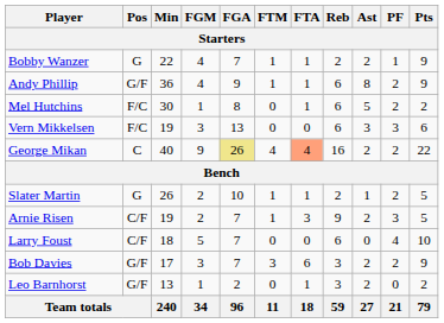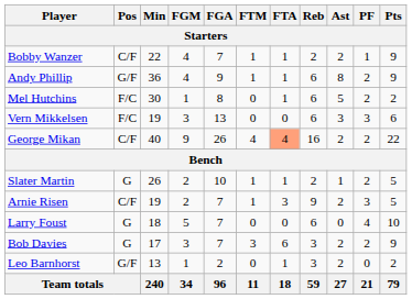Bobby Wanzer | Pos: G -> C/F
George Mikan | Pos: C -> C/F
George Mikan | FGA: khaki background -> no background
Larry Foust | Pos: C/F -> G
Bob Davies | Pos: G/F -> G
